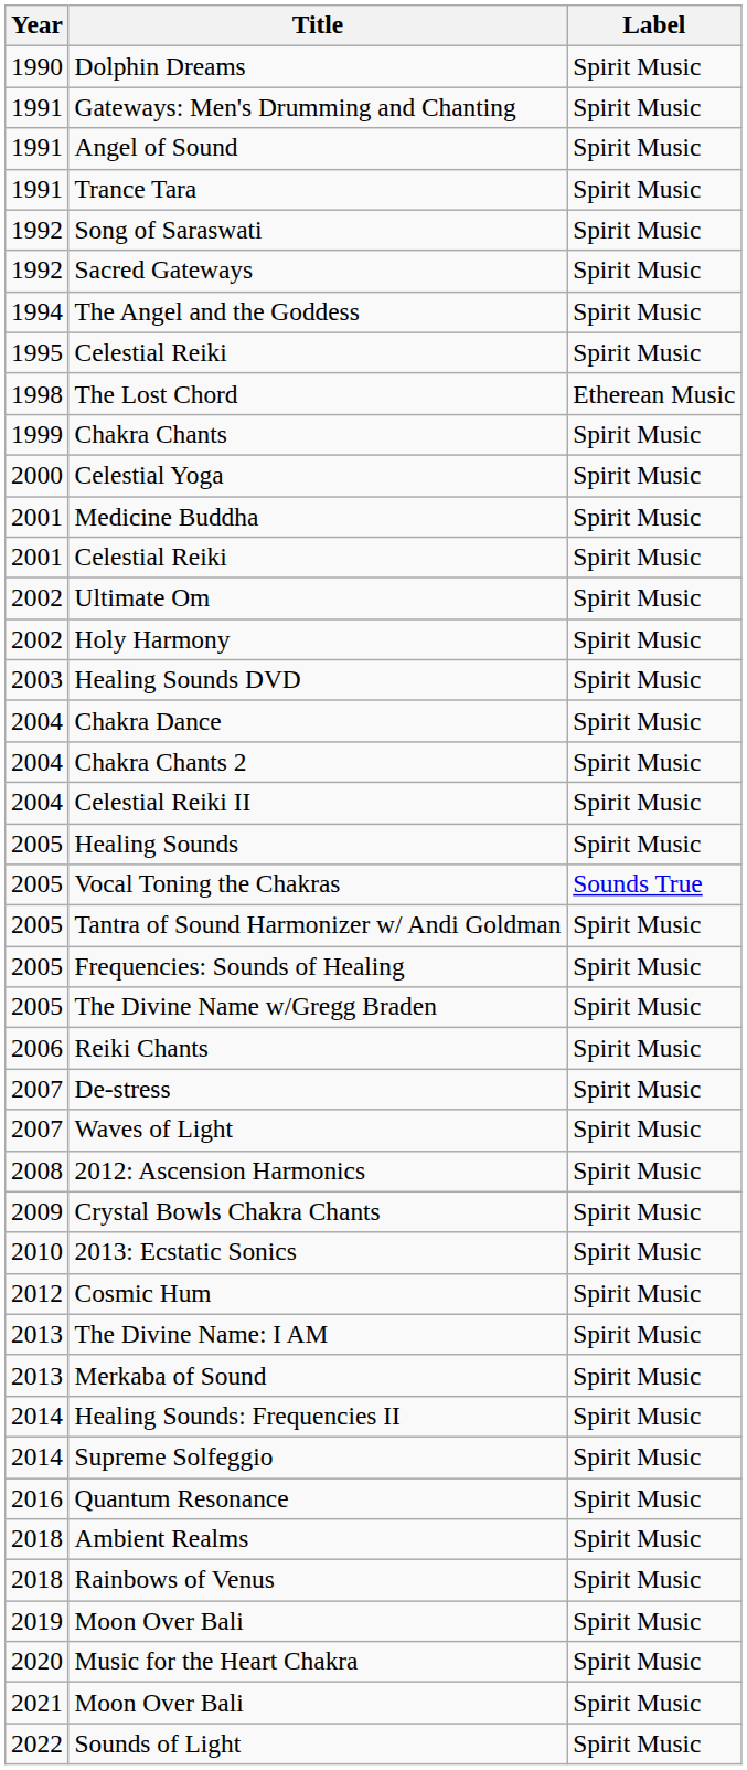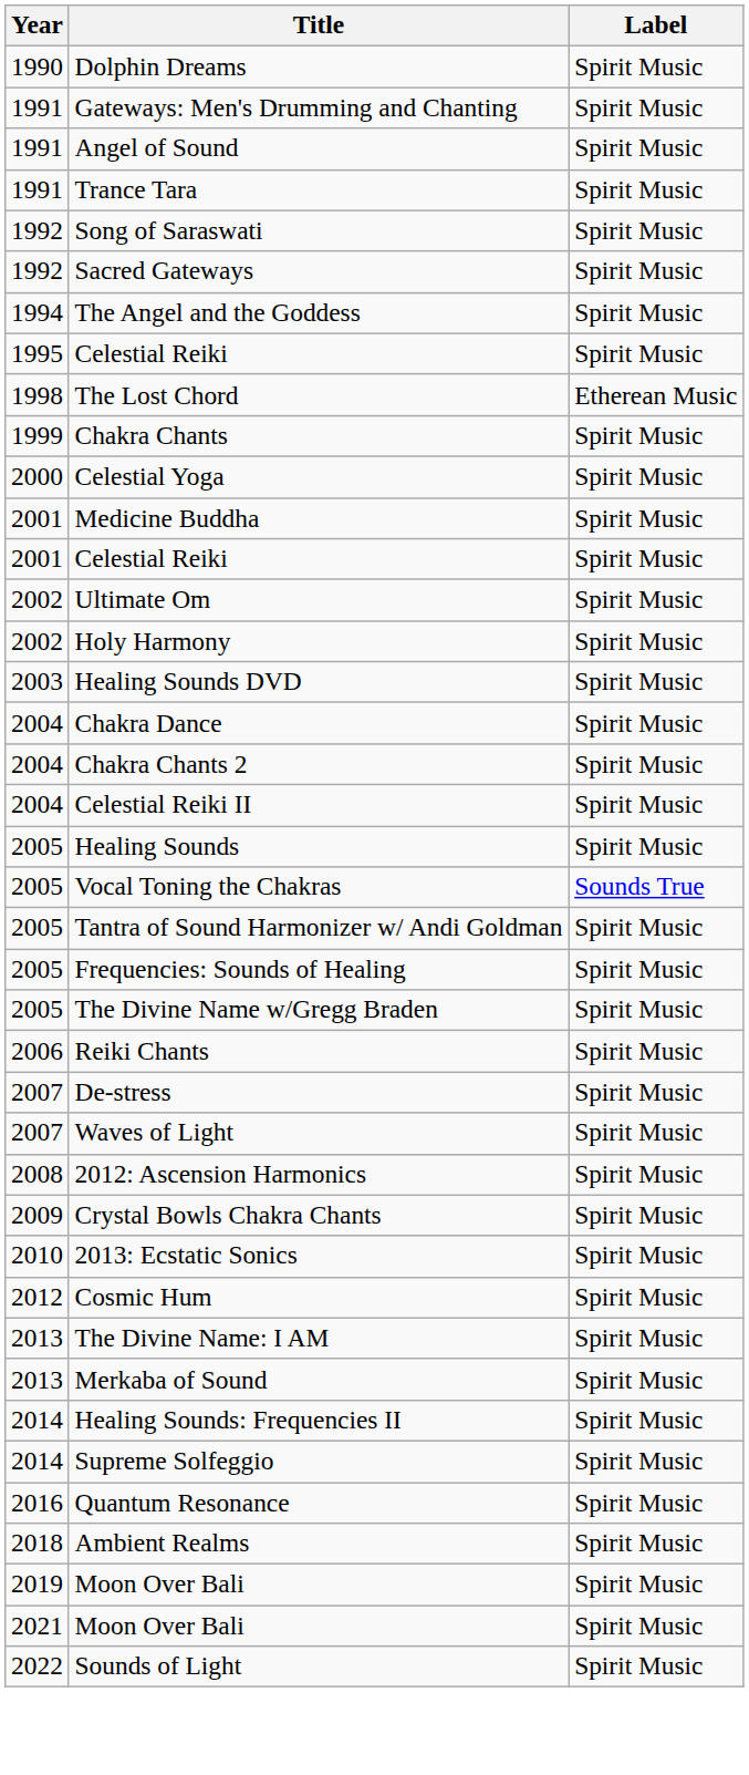- row: 2018 | Rainbows of Venus | Spirit Music
- row: 2020 | Music for the Heart Chakra | Spirit Music
